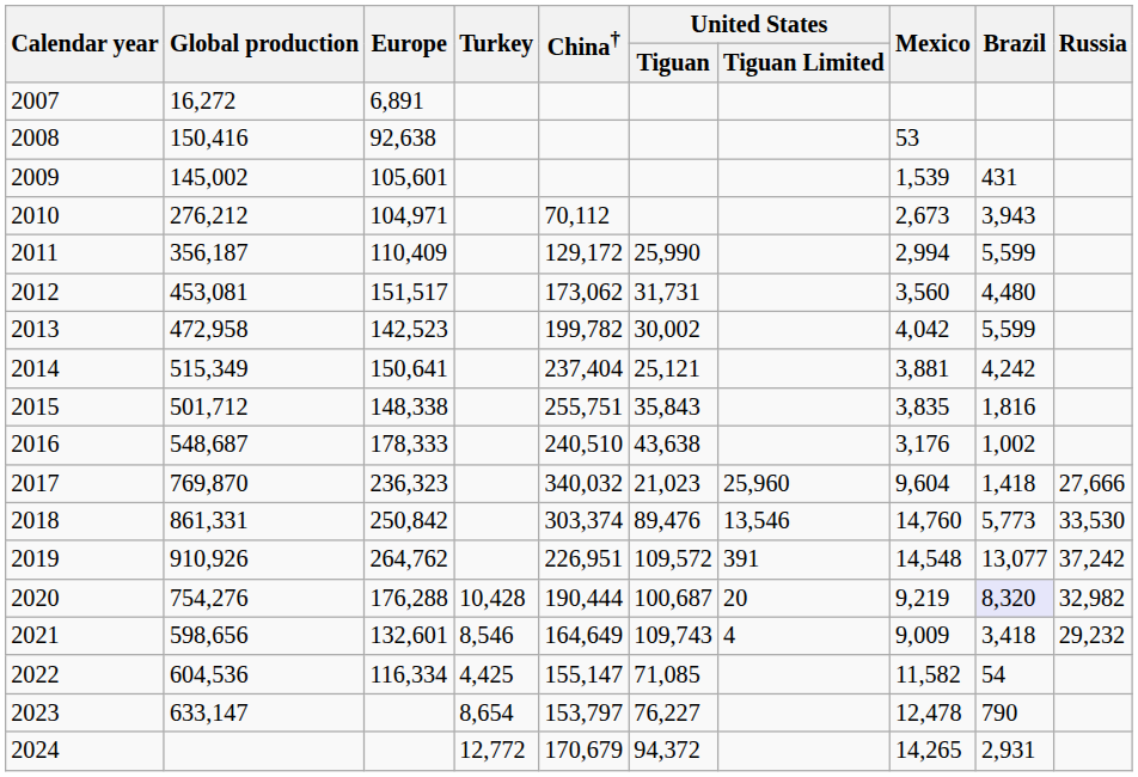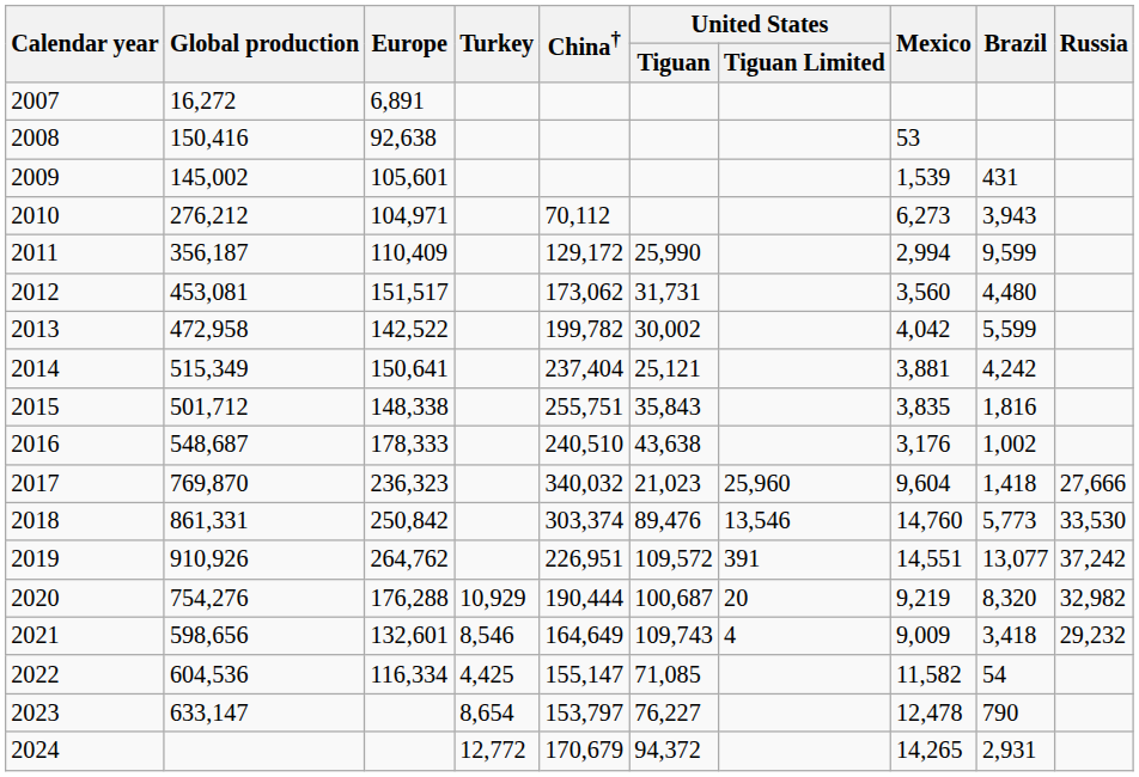2010 | Mexico: 2,673 -> 6,273
2011 | Brazil: 5,599 -> 9,599
2013 | Europe: 142,523 -> 142,522
2019 | Mexico: 14,548 -> 14,551
2020 | Turkey: 10,428 -> 10,929
2020 | Brazil: lavender background -> no background
